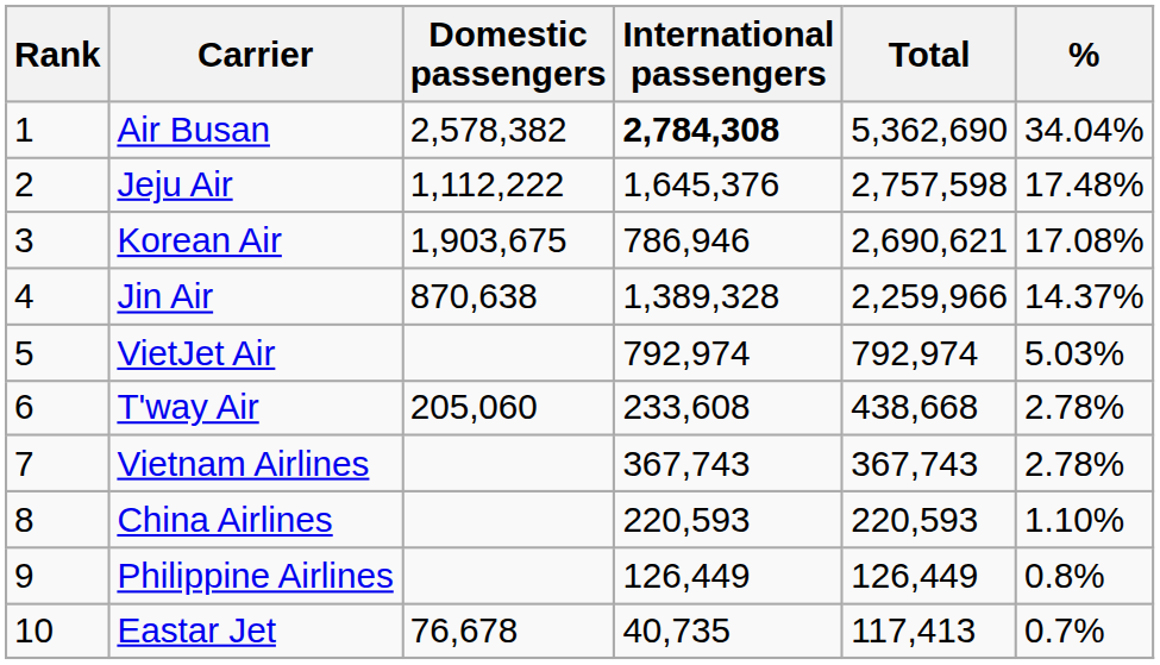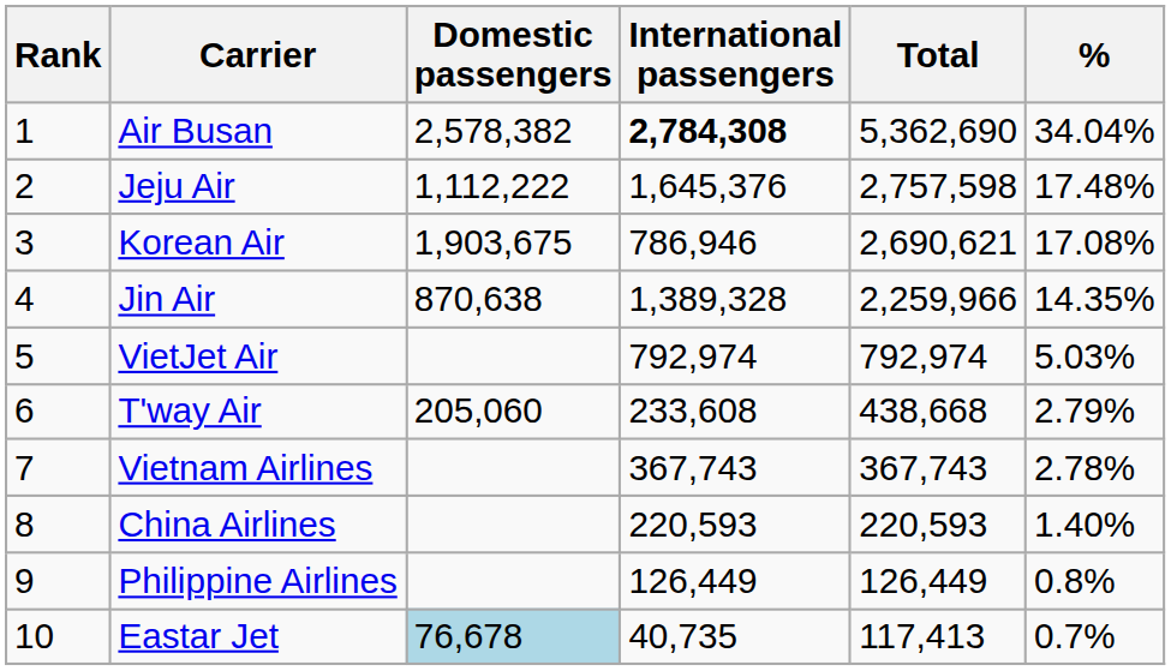Jin Air | %: 14.37% -> 14.35%
T'way Air | %: 2.78% -> 2.79%
China Airlines | %: 1.10% -> 1.40%
Eastar Jet | Domestic passengers: no background -> lightblue background
